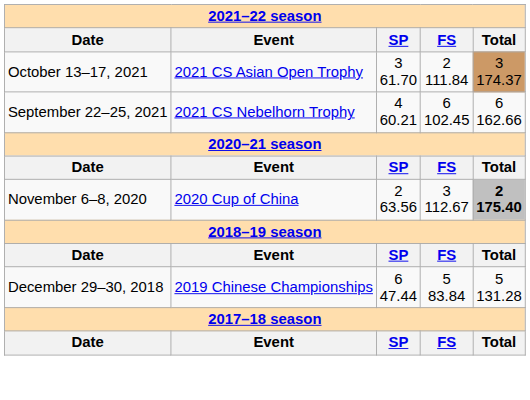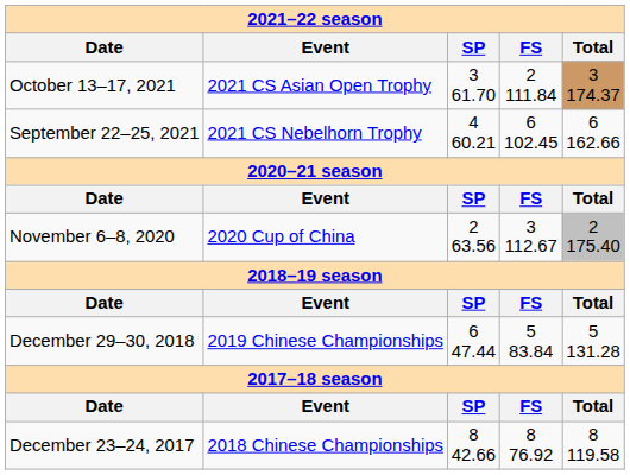November 6–8, 2020 | column 5: bold -> normal
+ row: December 23–24, 2017 | 2018 Chinese Championships | 8 42.66 | 8 76.92 | 8 119.58
